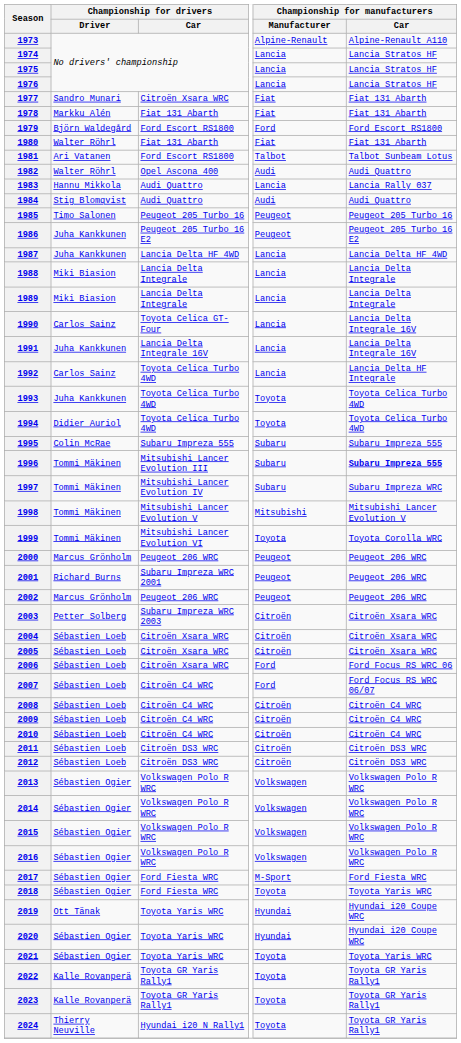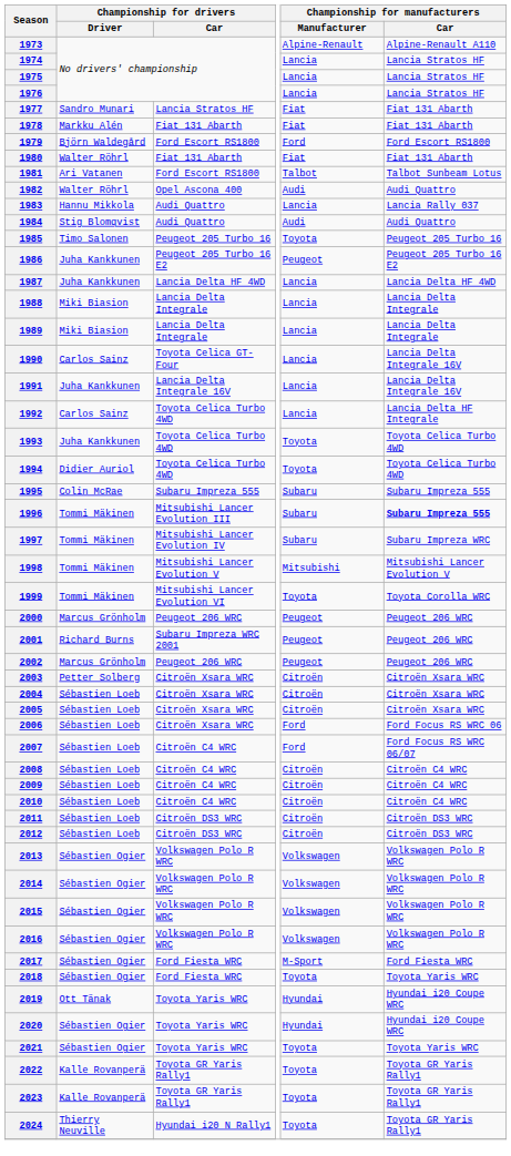1977 | Championship for drivers / Car: Citroën Xsara WRC -> Lancia Stratos HF
1985 | Championship for manufacturers / Manufacturer: Peugeot -> Toyota
2003 | Championship for drivers / Car: Subaru Impreza WRC 2003 -> Citroën Xsara WRC
